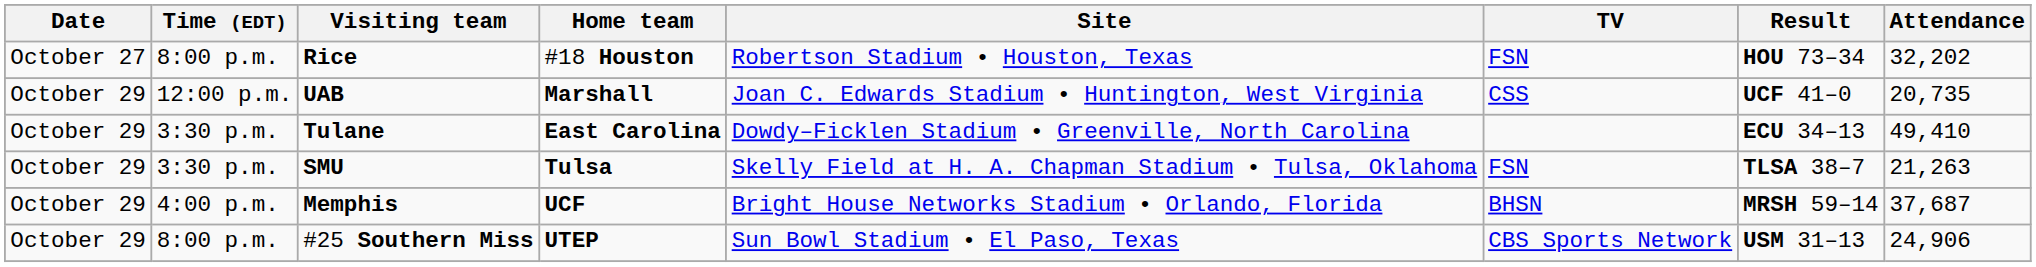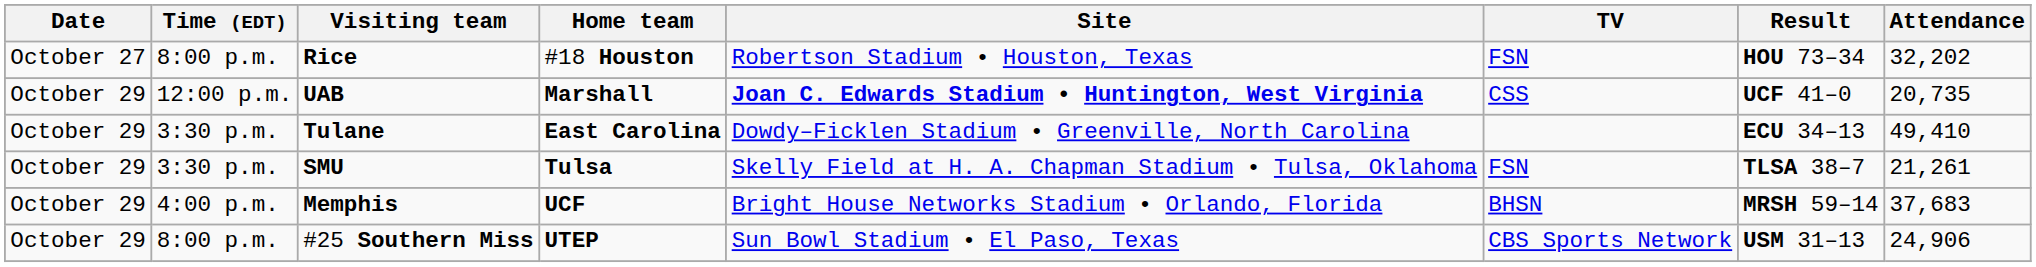UAB | Site: normal -> bold
SMU | Attendance: 21,263 -> 21,261
Memphis | Attendance: 37,687 -> 37,683
